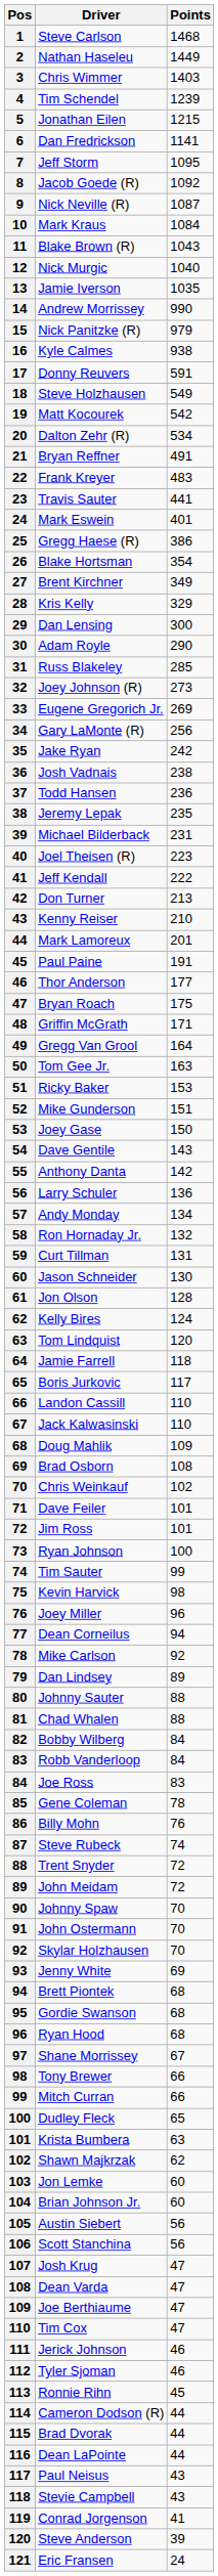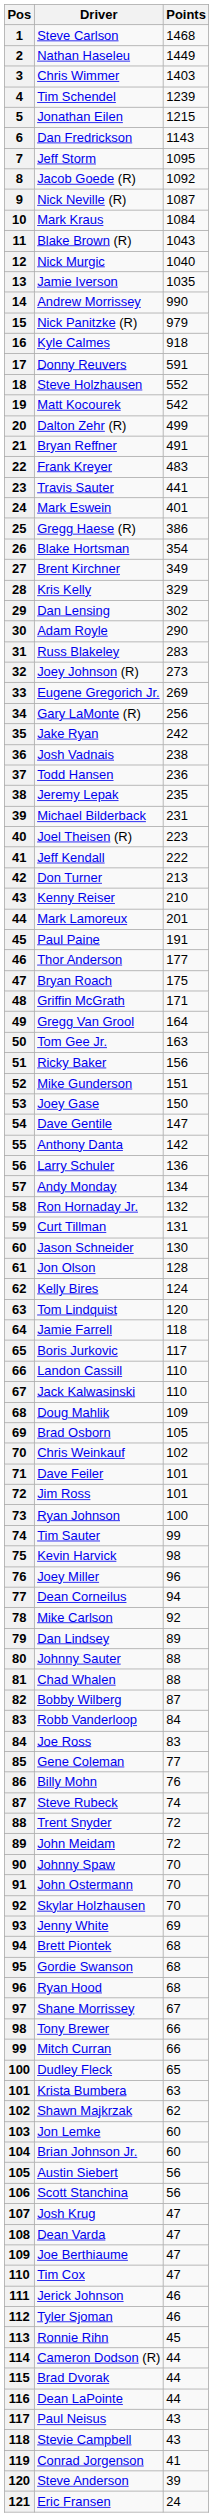Dan Fredrickson | Points: 1141 -> 1143
Kyle Calmes | Points: 938 -> 918
Steve Holzhausen | Points: 549 -> 552
Dalton Zehr (R) | Points: 534 -> 499
Dan Lensing | Points: 300 -> 302
Russ Blakeley | Points: 285 -> 283
Ricky Baker | Points: 153 -> 156
Dave Gentile | Points: 143 -> 147
Brad Osborn | Points: 108 -> 105
Bobby Wilberg | Points: 84 -> 87
Gene Coleman | Points: 78 -> 77
